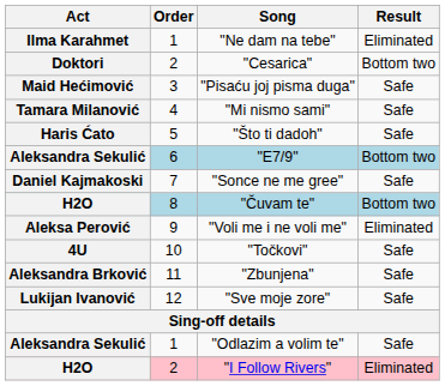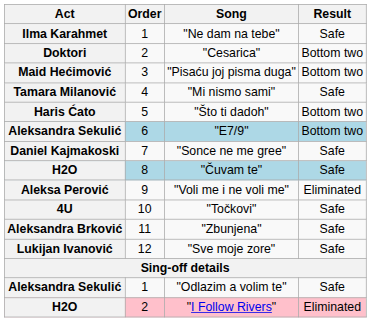"Ne dam na tebe" | Result: Eliminated -> Safe
"Pisaću joj pisma duga" | Result: Safe -> Bottom two
"Što ti dadoh" | Result: Safe -> Bottom two
"Čuvam te" | Result: Bottom two -> Safe
